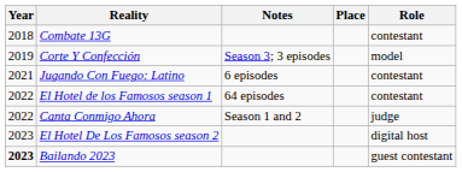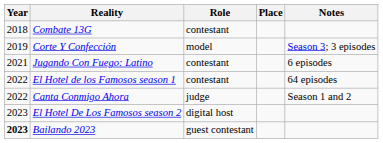columns swapped: Role <-> Notes
